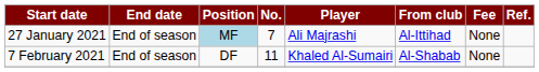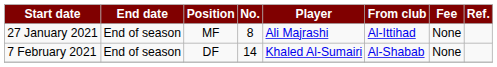27 January 2021 | Position: lightblue background -> no background
27 January 2021 | No.: 7 -> 8
7 February 2021 | No.: 11 -> 14
